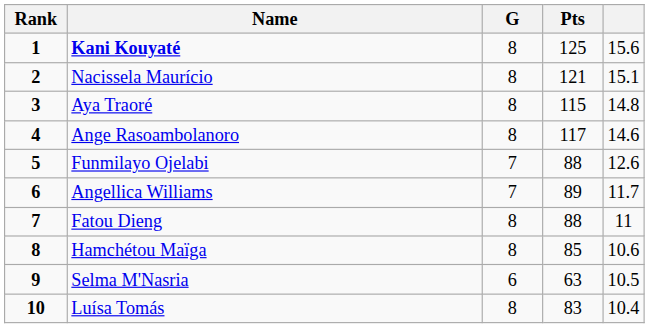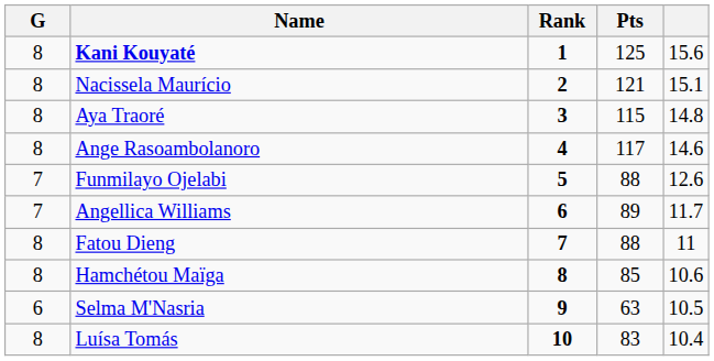columns swapped: Rank <-> G
